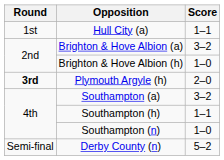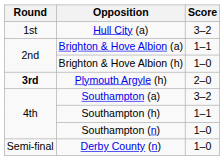Hull City (a) | Score: 1–1 -> 3–2
Brighton & Hove Albion (a) | Score: 3–2 -> 1–1
Derby County (n) | Score: 5–2 -> 1–0
